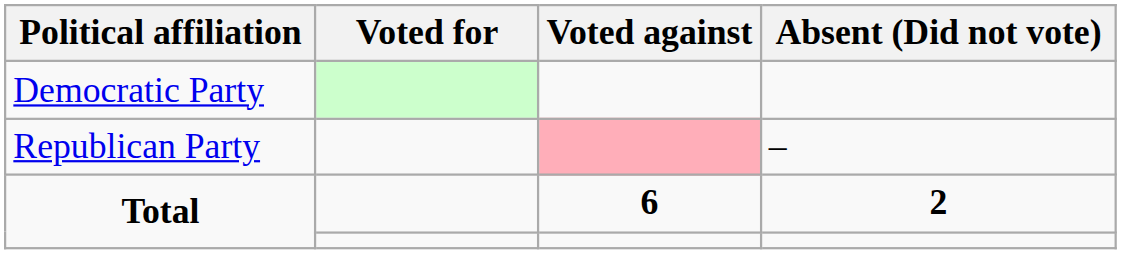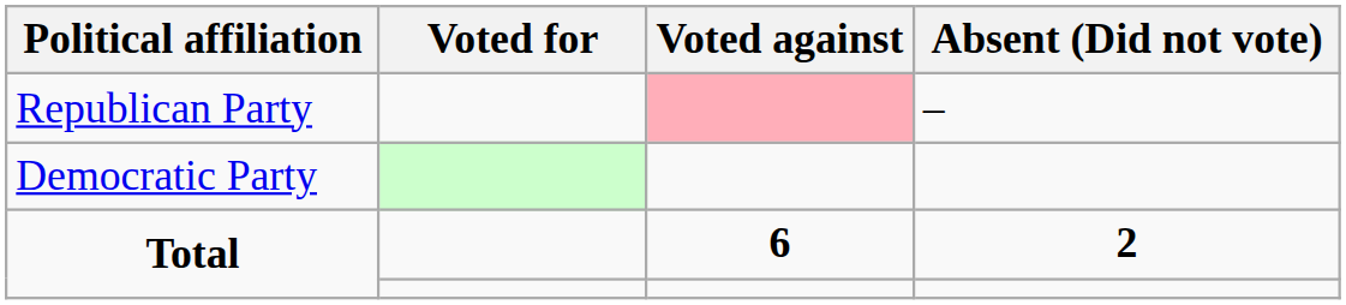rows swapped: Democratic Party <-> Republican Party
